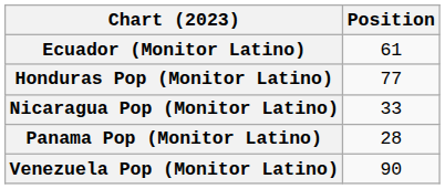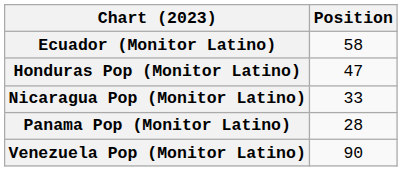Ecuador (Monitor Latino) | Position: 61 -> 58
Honduras Pop (Monitor Latino) | Position: 77 -> 47
